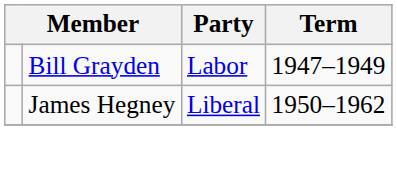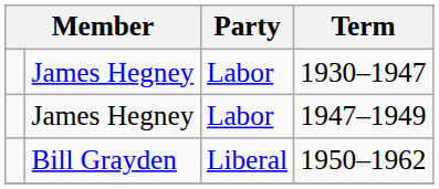+ row: James Hegney | Labor | 1930–1947
1947–1949 | column 2: Bill Grayden -> James Hegney
1950–1962 | column 2: James Hegney -> Bill Grayden
